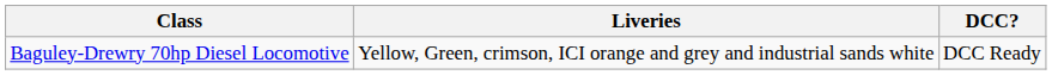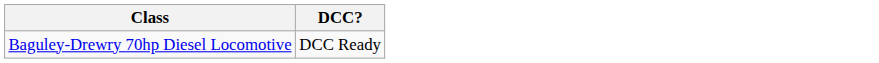- column: Liveries | Yellow, Green, crimson, ICI orange and grey and industrial sands white
